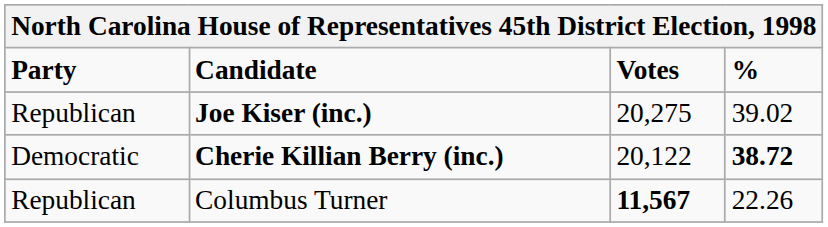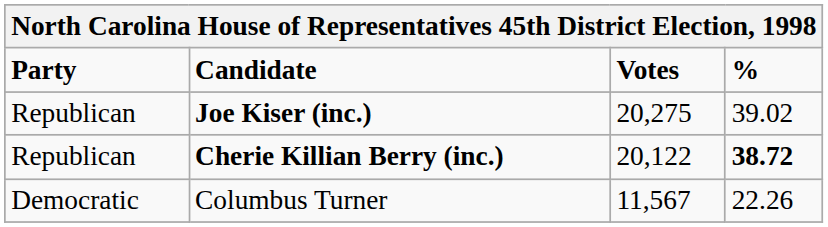Cherie Killian Berry (inc.) | Party: Democratic -> Republican
Columbus Turner | Party: Republican -> Democratic
Columbus Turner | Votes: bold -> normal
